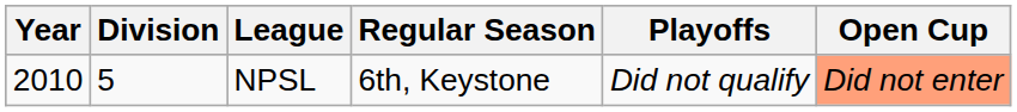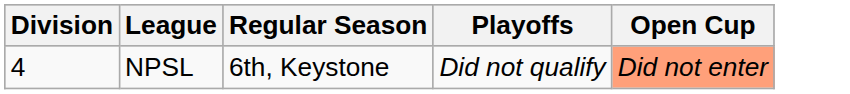- column: Year | 2010
NPSL | Division: 5 -> 4
